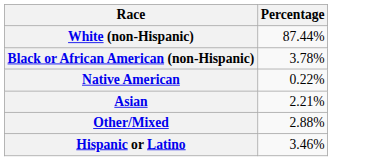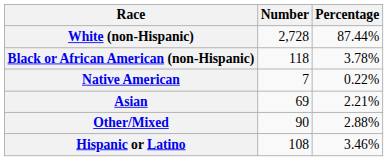+ column: Number | 2,728 | 118 | 7 | 69 | 90 | 108
